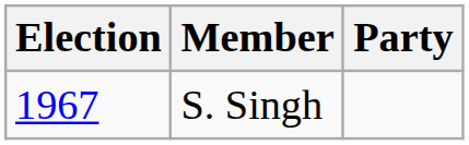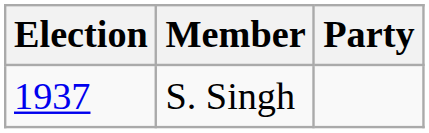S. Singh | Election: 1967 -> 1937
